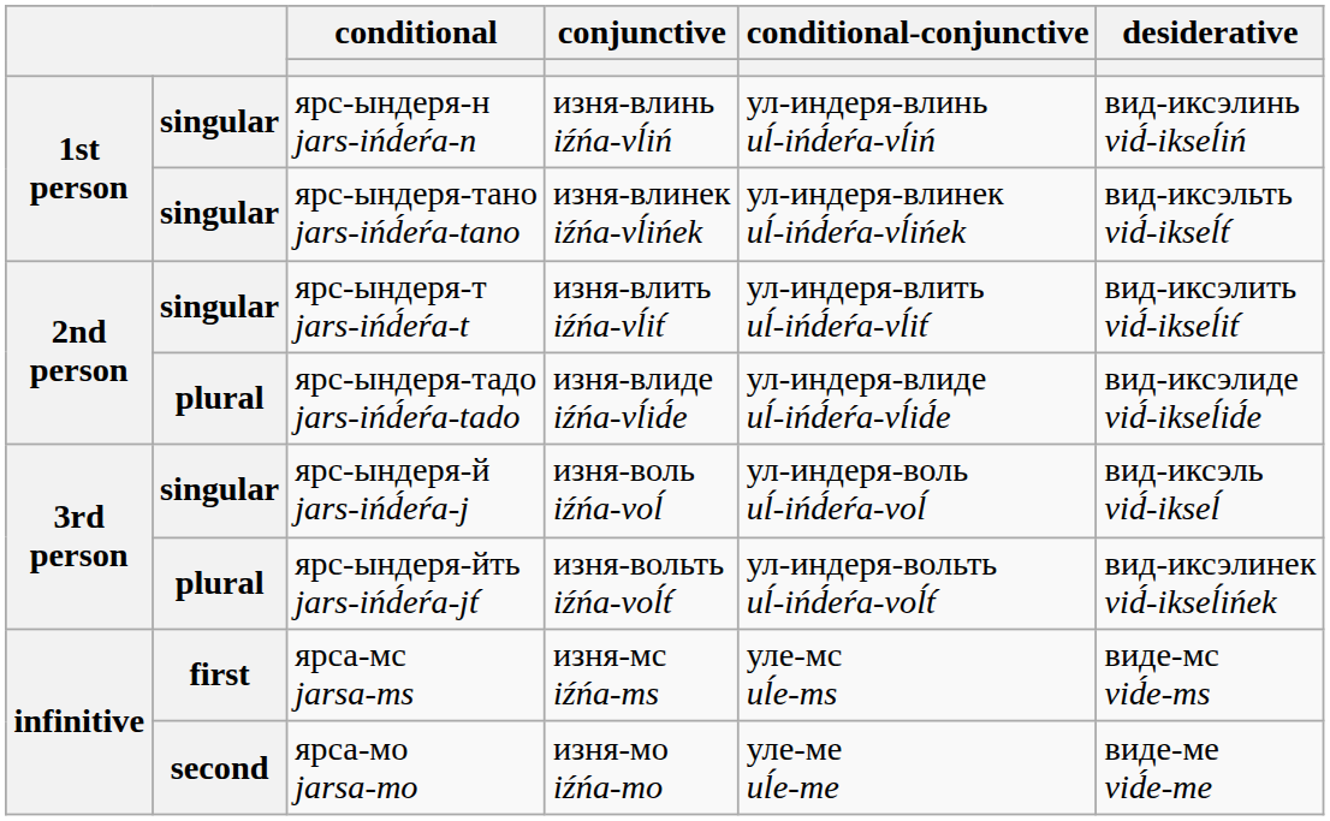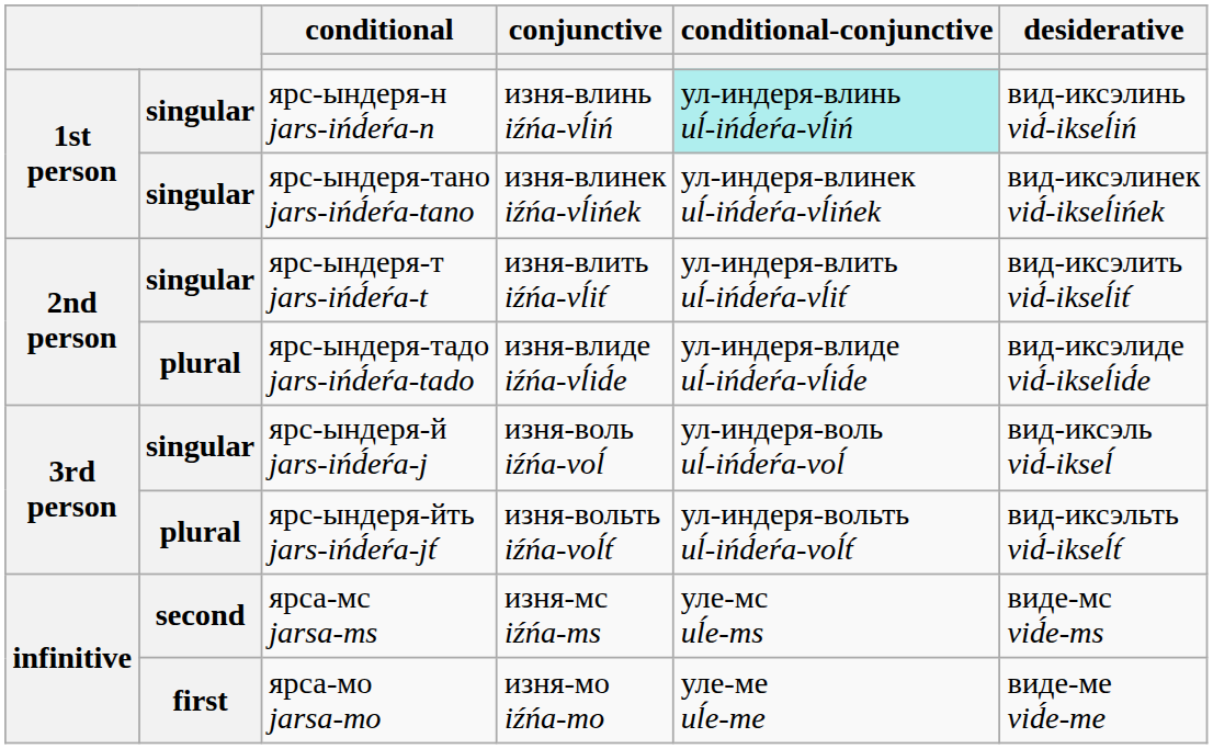ярс-ындеря-н jars-ińd́eŕa-n | conditional-conjunctive: no background -> paleturquoise background
ярс-ындеря-тано jars-ińd́eŕa-tano | desiderative: вид-иксэльть vid́-ikseĺt́ -> вид-иксэлинек vid́-ikseĺińek
ярс-ындеря-йть jars-ińd́eŕa-jt́ | desiderative: вид-иксэлинек vid́-ikseĺińek -> вид-иксэльть vid́-ikseĺt́
ярса-мс jarsa-ms | column 2: first -> second
ярса-мо jarsa-mo | column 2: second -> first
